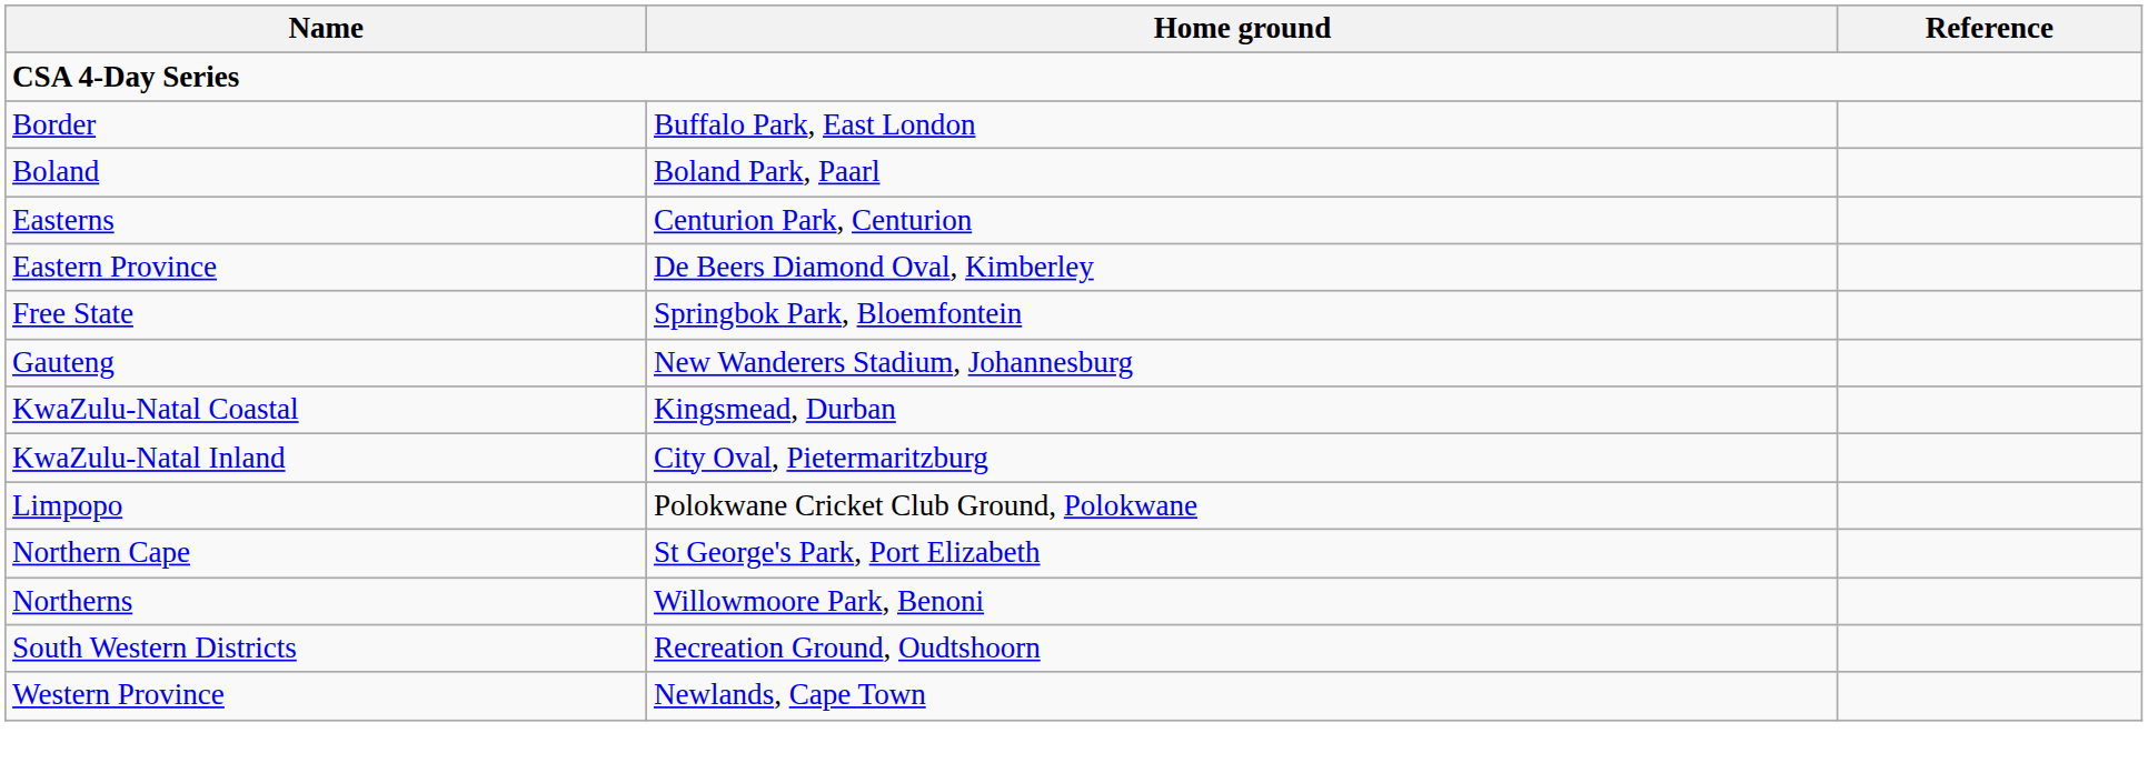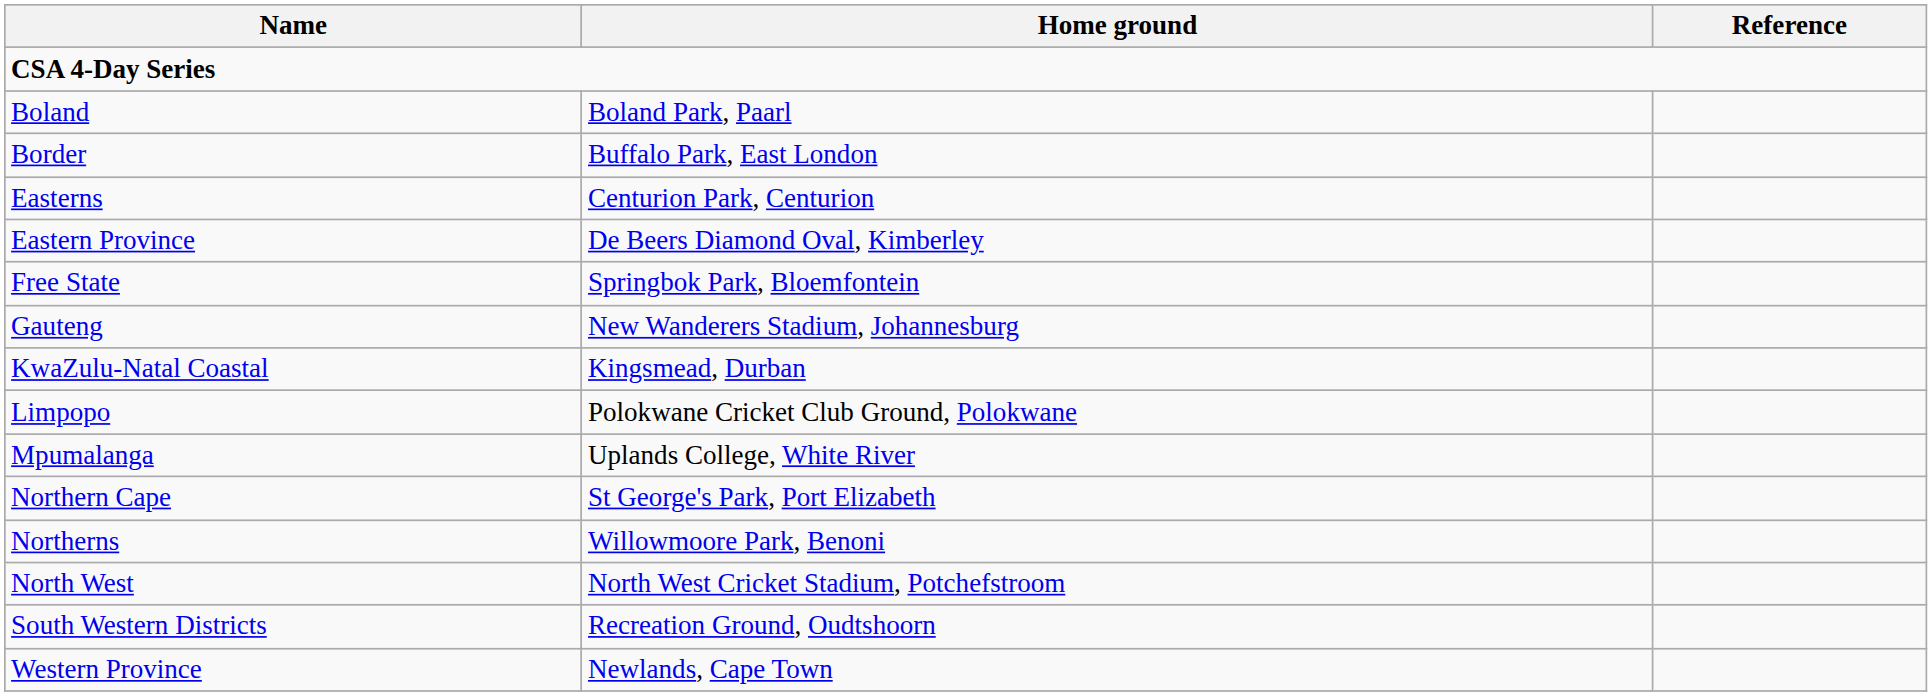rows swapped: Boland <-> Border
- row: KwaZulu-Natal Inland | City Oval, Pietermaritzburg
+ row: Mpumalanga | Uplands College, White River
+ row: North West | North West Cricket Stadium, Potchefstroom
